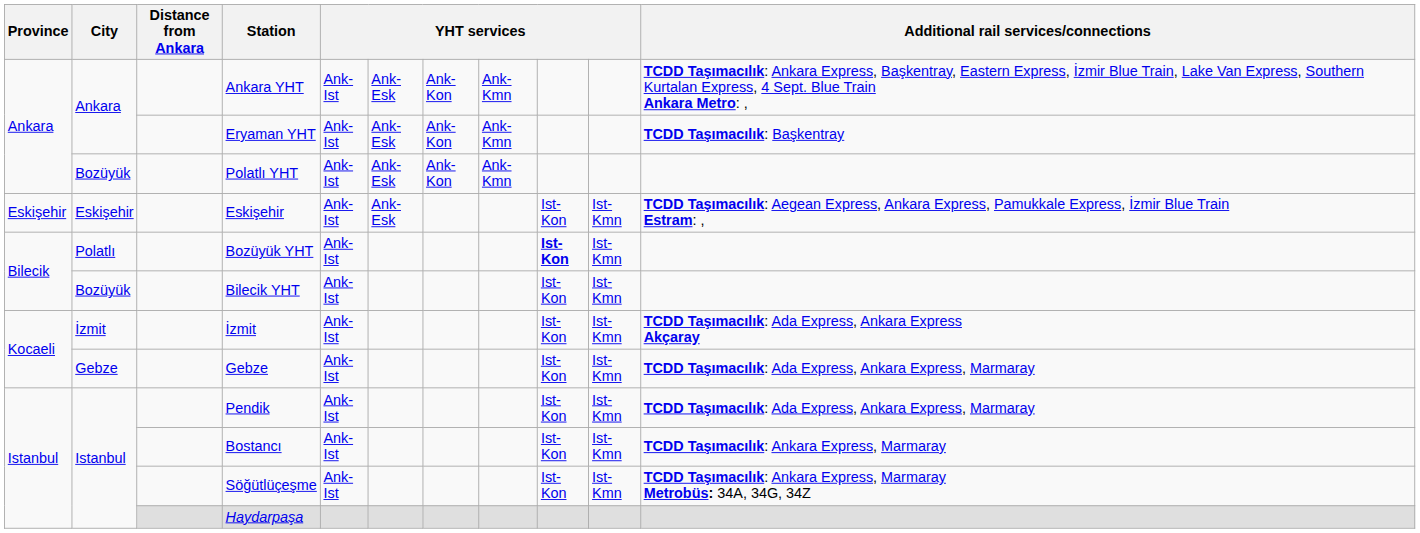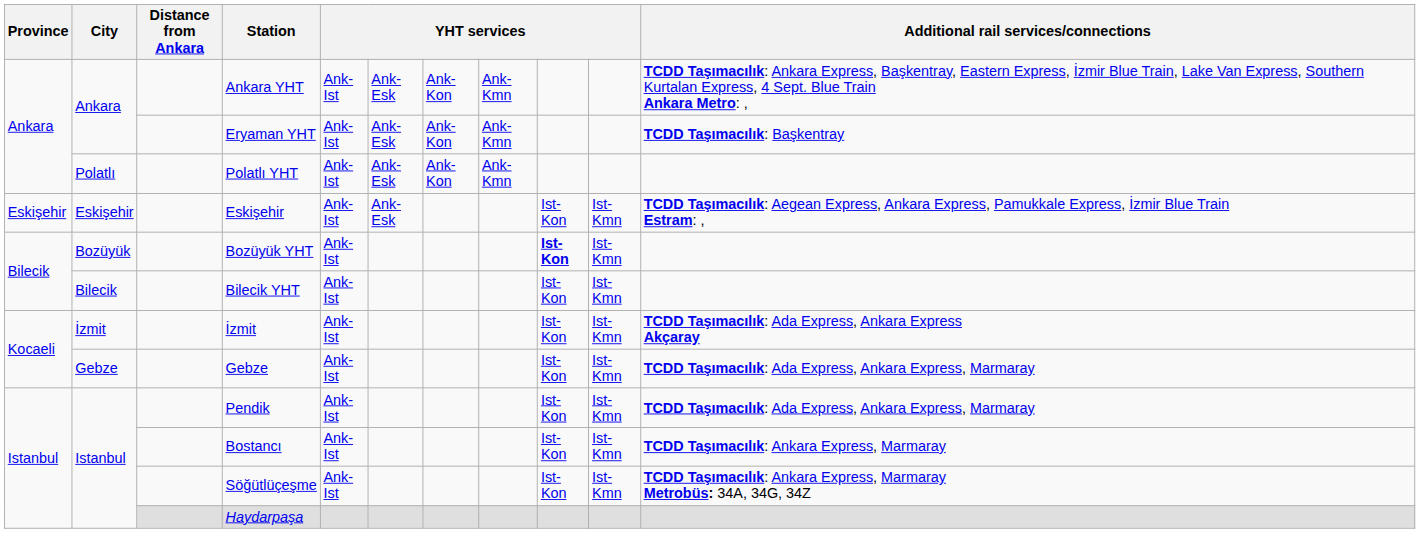Polatlı YHT | City: Bozüyük -> Polatlı
Bozüyük YHT | City: Polatlı -> Bozüyük
Bilecik YHT | City: Bozüyük -> Bilecik
